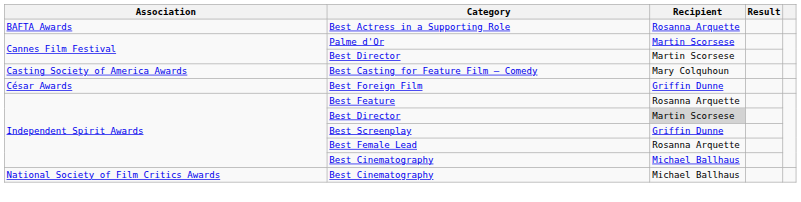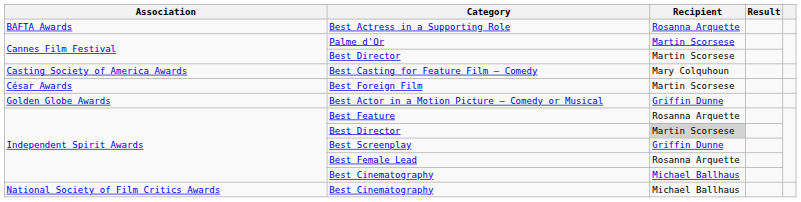Best Foreign Film | Recipient: Griffin Dunne -> Martin Scorsese
+ row: Golden Globe Awards | Best Actor in a Motion Picture – Comedy or Musical | Griffin Dunne
